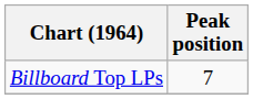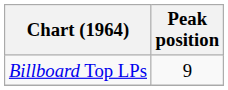Billboard Top LPs | Peak position: 7 -> 9
